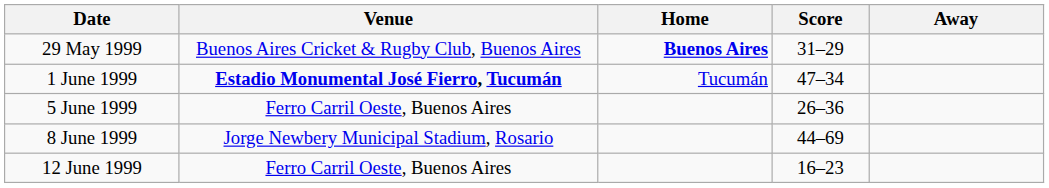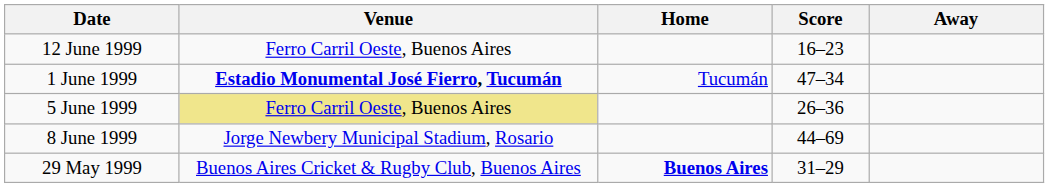rows swapped: 29 May 1999 <-> 12 June 1999
5 June 1999 | Venue: no background -> khaki background
